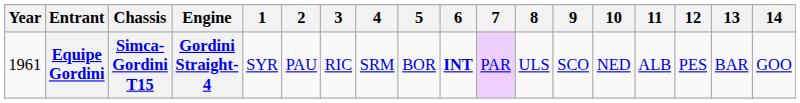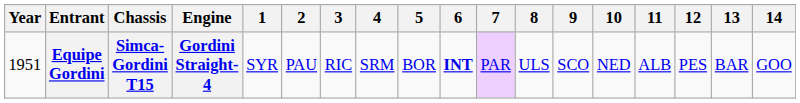Equipe Gordini | Year: 1961 -> 1951
